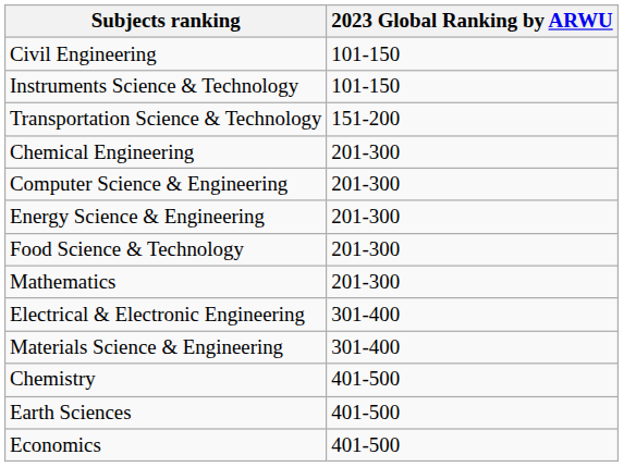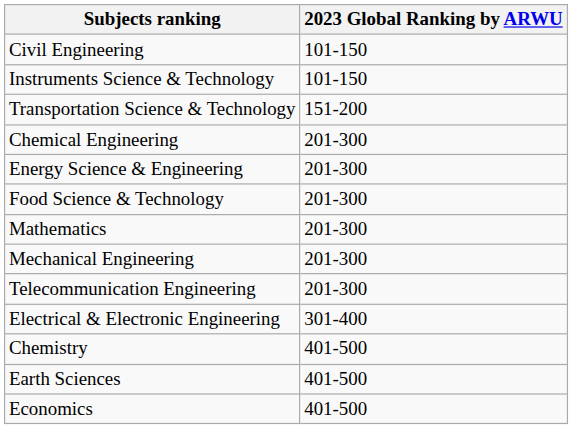- row: Computer Science & Engineering | 201-300
+ row: Mechanical Engineering | 201-300
+ row: Telecommunication Engineering | 201-300
- row: Materials Science & Engineering | 301-400
